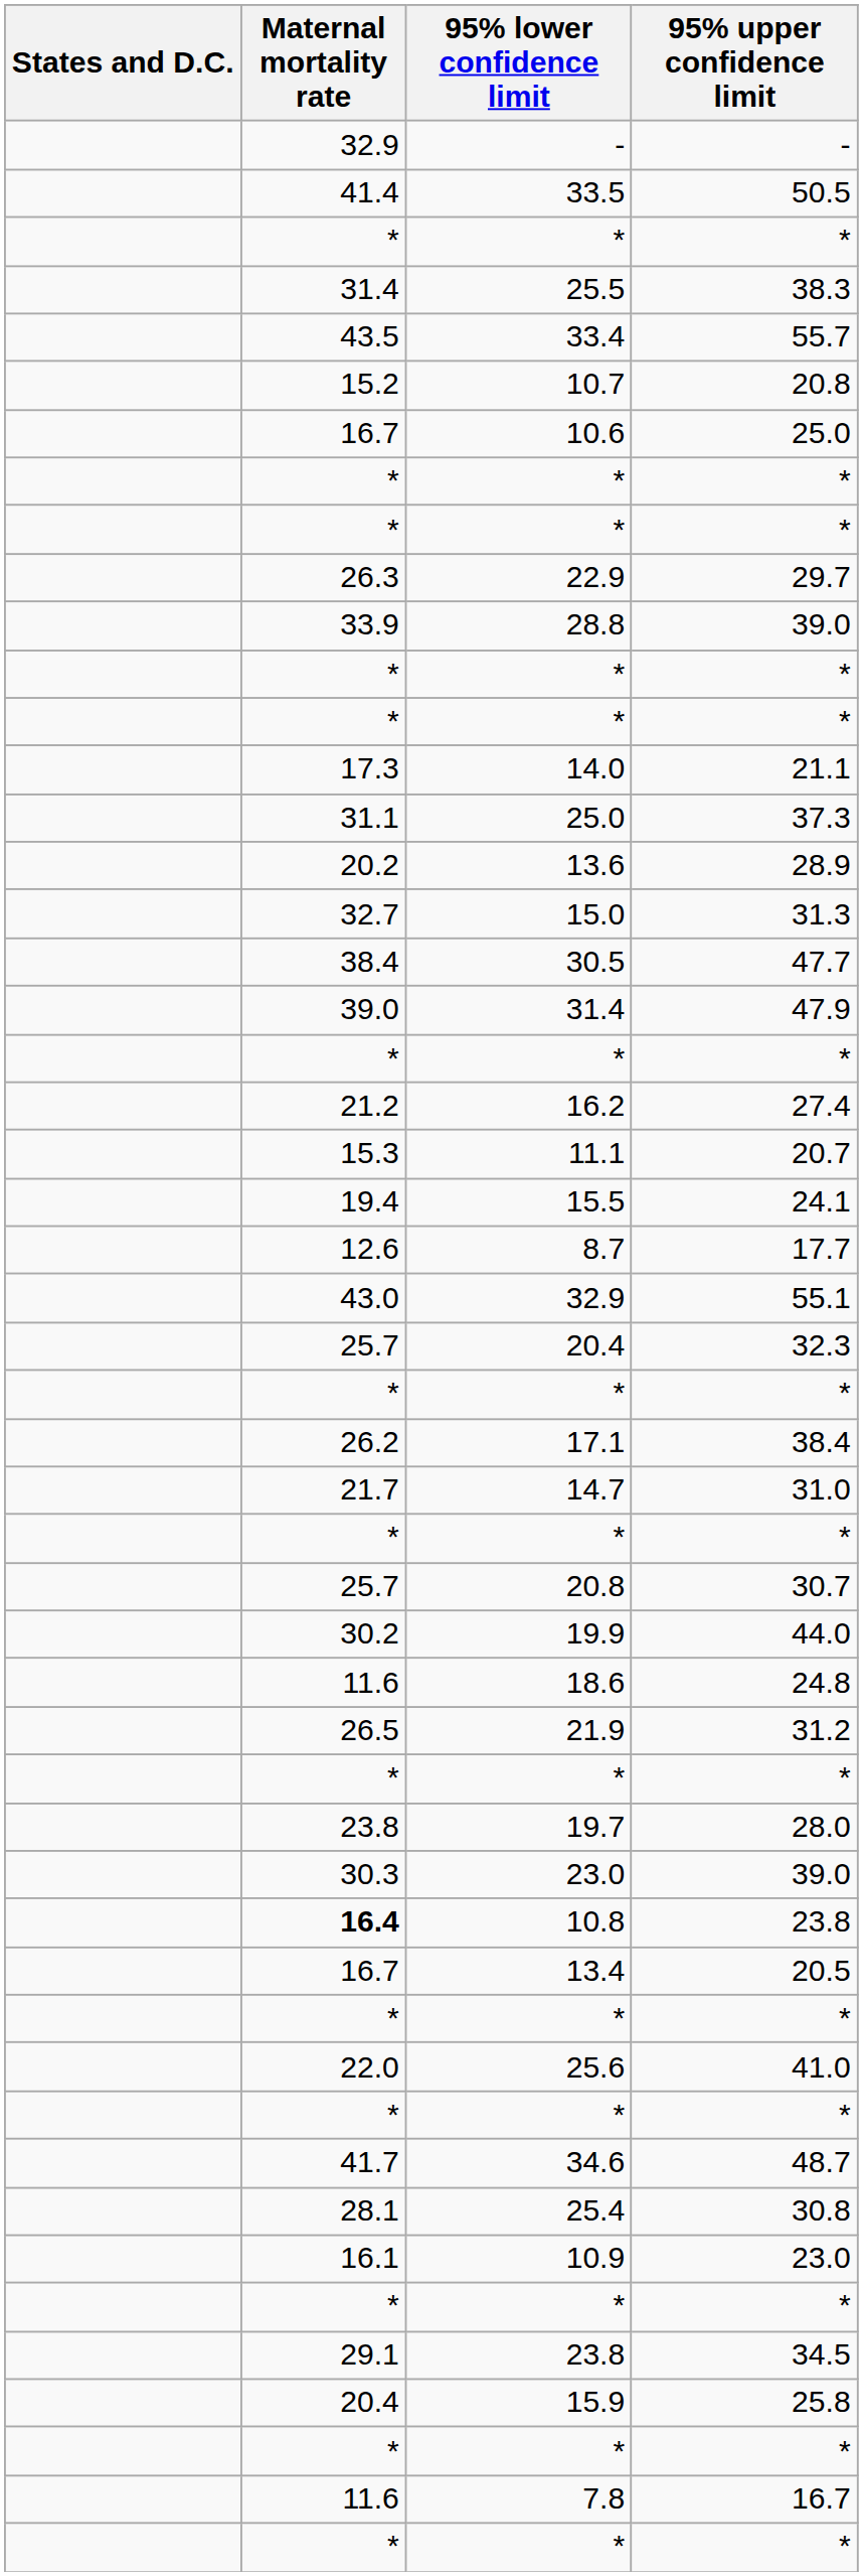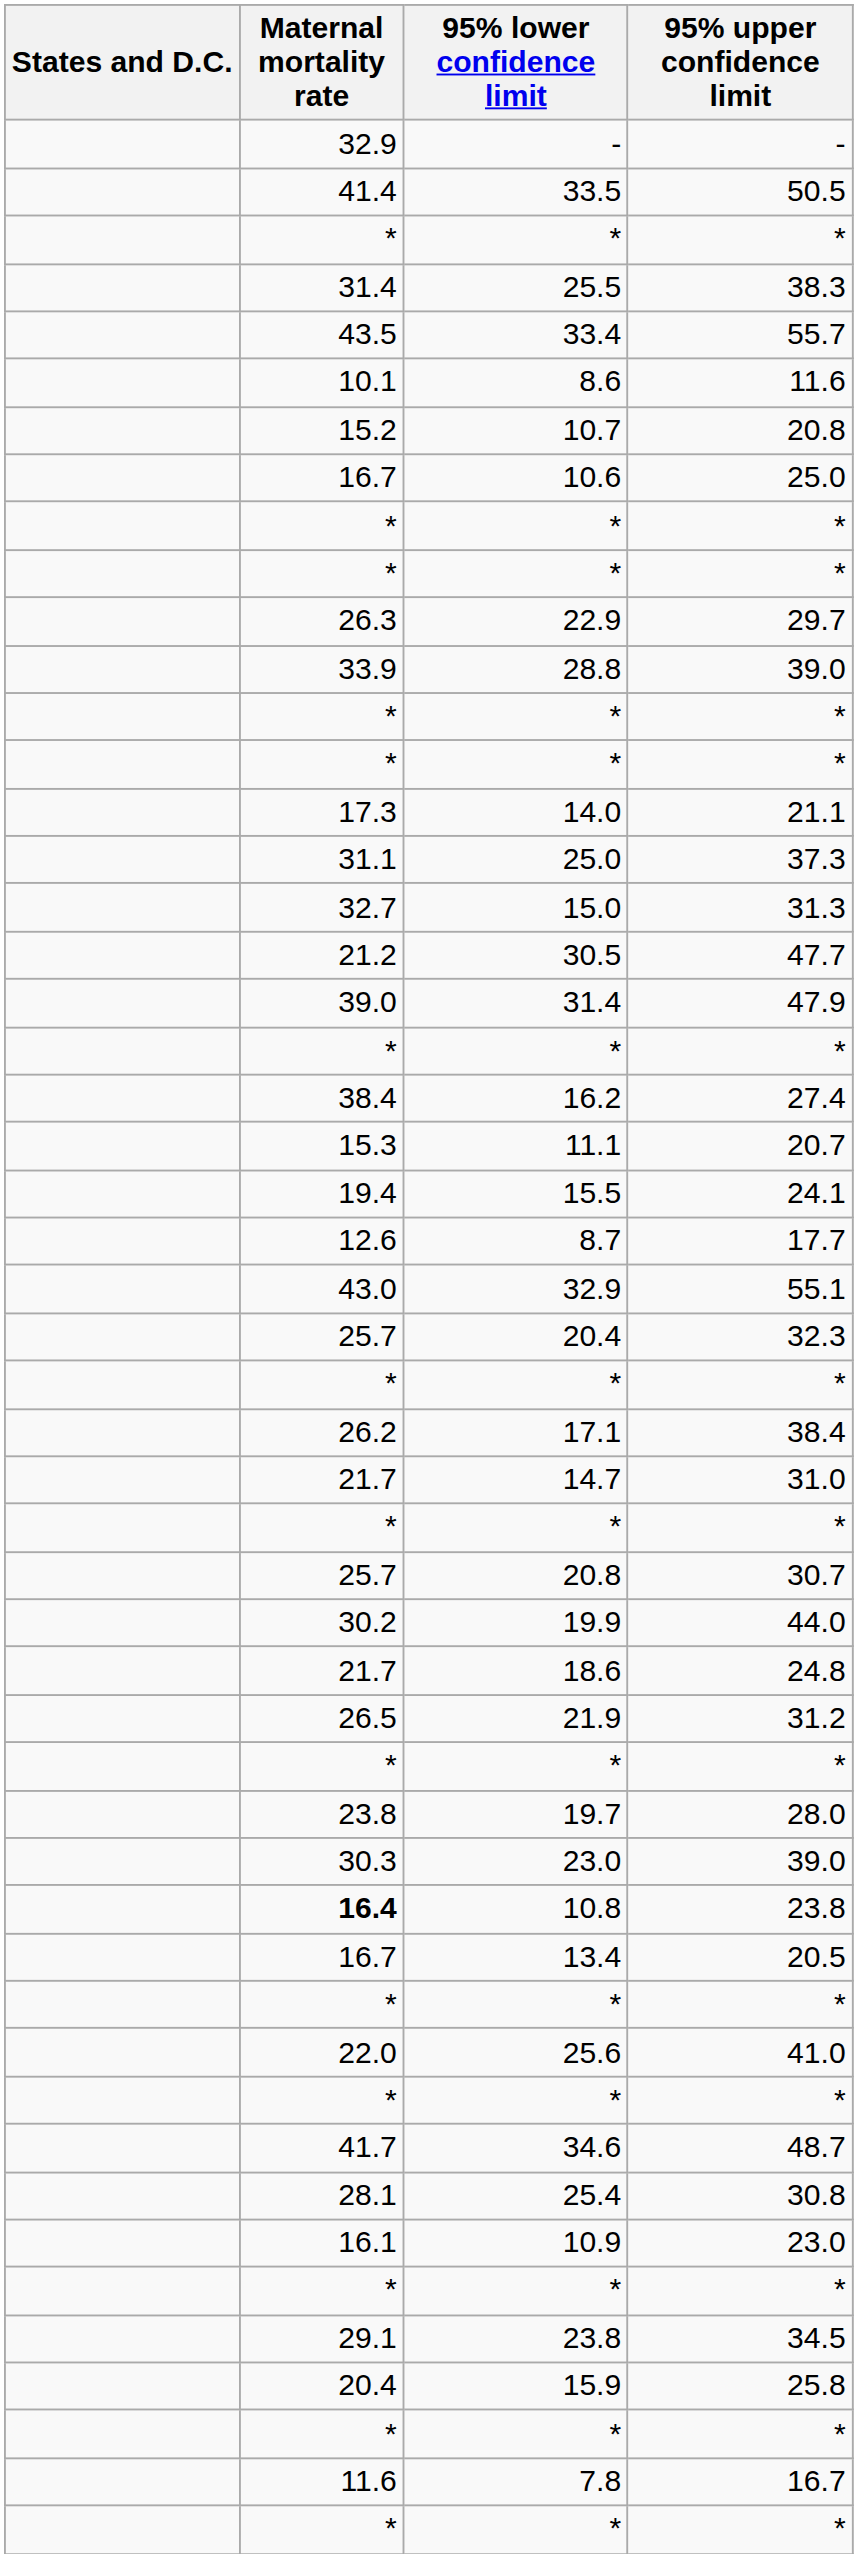+ row: 10.1 | 8.6 | 11.6
- row: 20.2 | 13.6 | 28.9
30.5 | Maternal mortality rate: 38.4 -> 21.2
16.2 | Maternal mortality rate: 21.2 -> 38.4
18.6 | Maternal mortality rate: 11.6 -> 21.7
